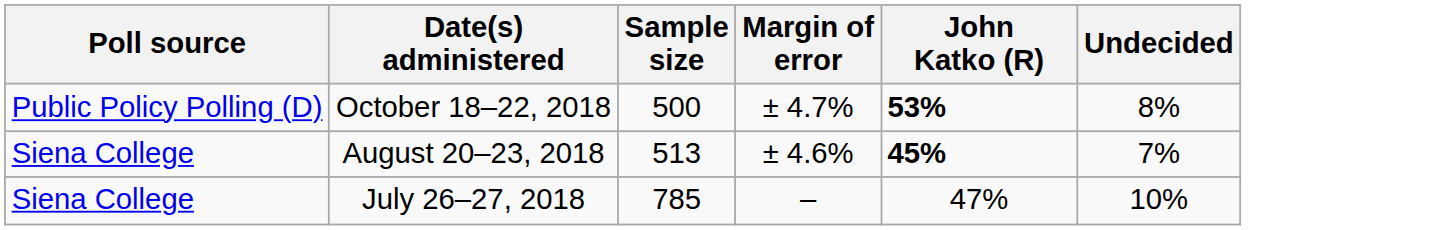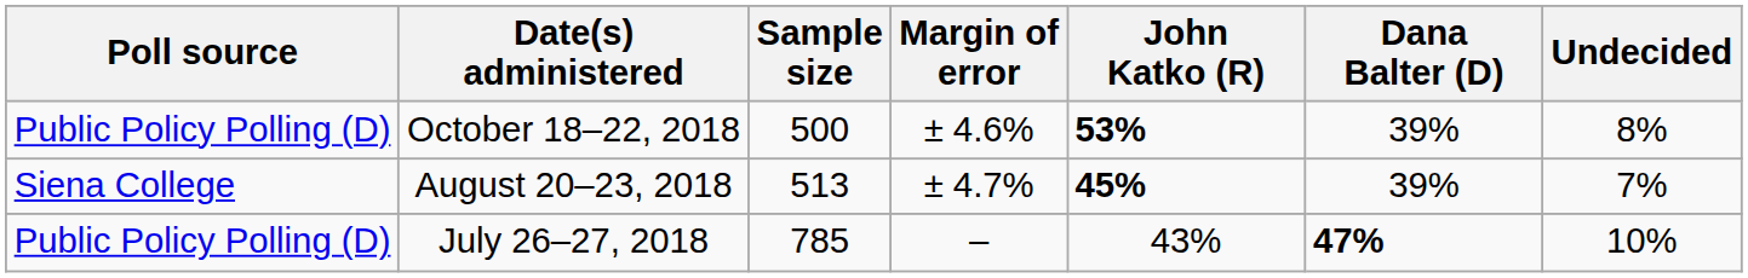+ column: Dana Balter (D) | 39% | 39% | 47%
October 18–22, 2018 | Margin of error: ± 4.7% -> ± 4.6%
August 20–23, 2018 | Margin of error: ± 4.6% -> ± 4.7%
July 26–27, 2018 | Poll source: Siena College -> Public Policy Polling (D)
July 26–27, 2018 | John Katko (R): 47% -> 43%
